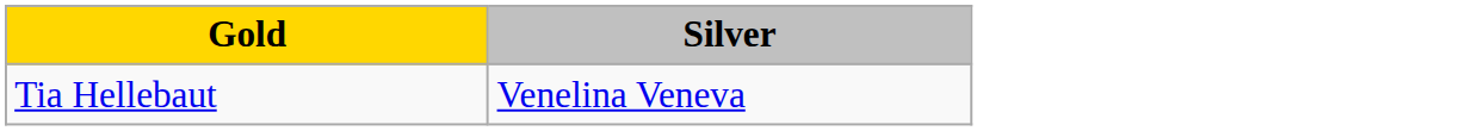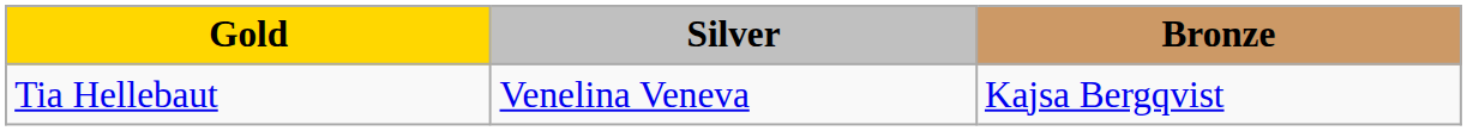+ column: Bronze | Kajsa Bergqvist
